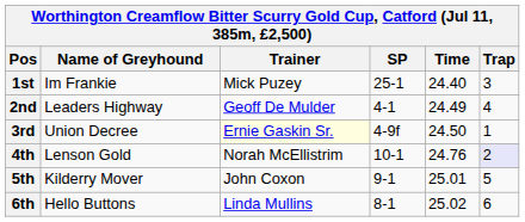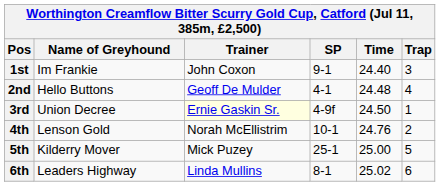1st | Trainer: Mick Puzey -> John Coxon
1st | SP: 25-1 -> 9-1
2nd | Name of Greyhound: Leaders Highway -> Hello Buttons
2nd | Time: 24.49 -> 24.48
4th | Trap: lavender background -> no background
5th | Trainer: John Coxon -> Mick Puzey
5th | SP: 9-1 -> 25-1
5th | Time: 25.01 -> 25.00
6th | Name of Greyhound: Hello Buttons -> Leaders Highway
